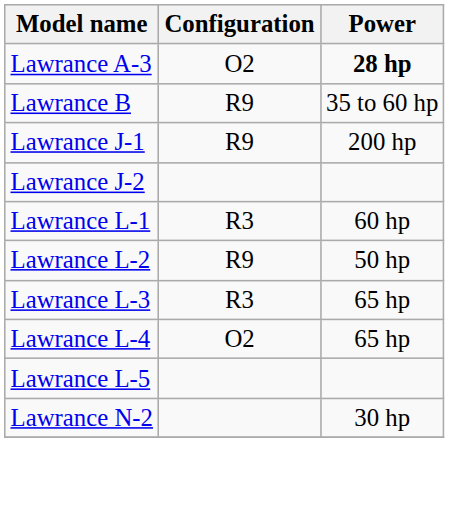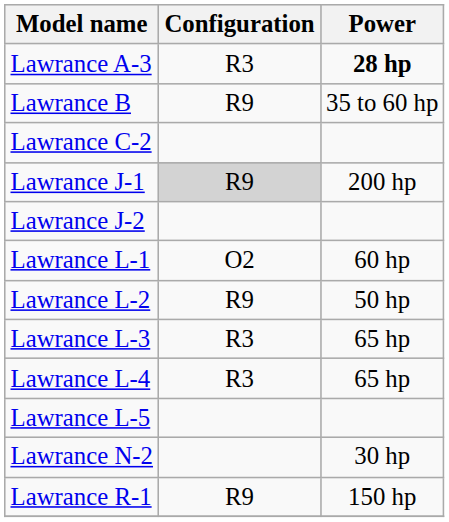Lawrance A-3 | Configuration: O2 -> R3
+ row: Lawrance C-2
Lawrance J-1 | Configuration: no background -> lightgrey background
Lawrance L-1 | Configuration: R3 -> O2
Lawrance L-4 | Configuration: O2 -> R3
+ row: Lawrance R-1 | R9 | 150 hp
